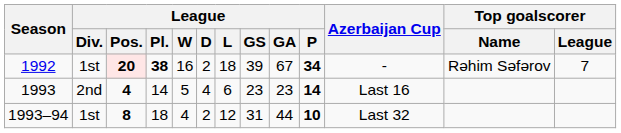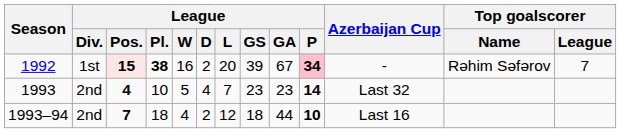1992 | League / Pos.: 20 -> 15
1992 | League / L: 18 -> 20
1992 | League / P: no background -> pink background
1993 | League / Pl.: 14 -> 10
1993 | League / L: 6 -> 7
1993 | Azerbaijan Cup: Last 16 -> Last 32
1993–94 | League / Div.: 1st -> 2nd
1993–94 | League / Pos.: 8 -> 7
1993–94 | League / GS: 31 -> 18
1993–94 | Azerbaijan Cup: Last 32 -> Last 16
